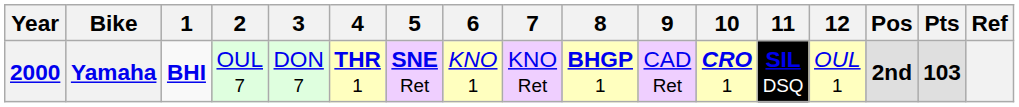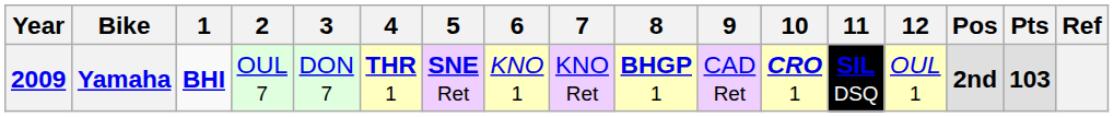Yamaha | Year: 2000 -> 2009
